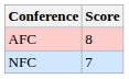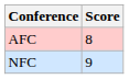NFC | Score: 7 -> 9
